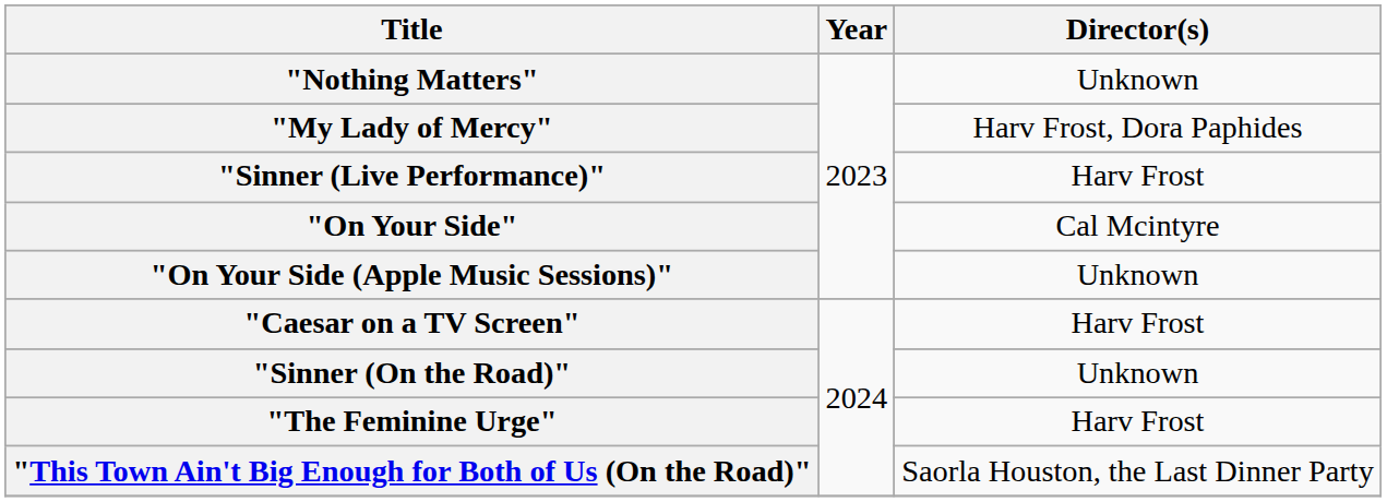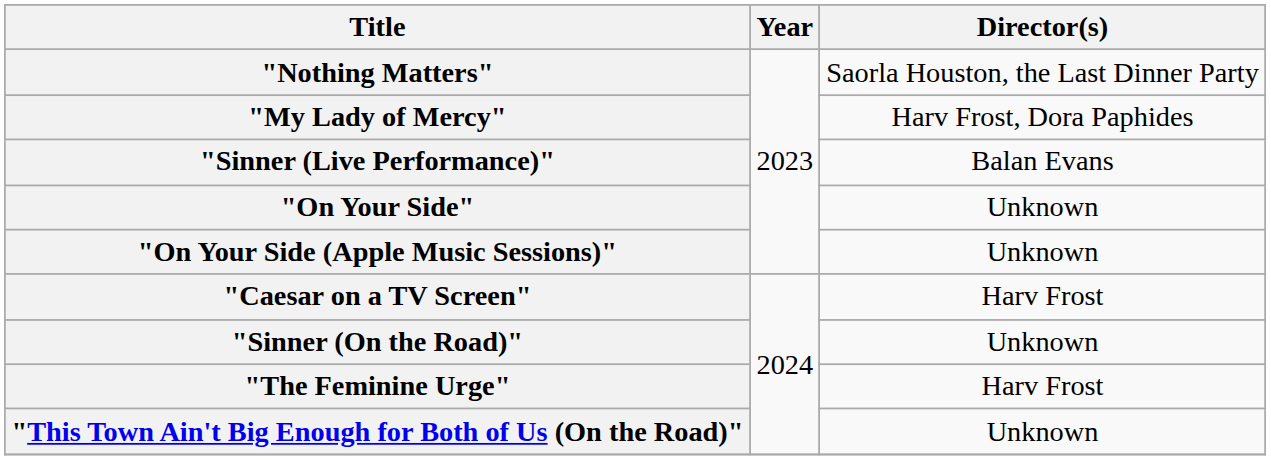"Nothing Matters" | Director(s): Unknown -> Saorla Houston, the Last Dinner Party
"Sinner (Live Performance)" | Director(s): Harv Frost -> Balan Evans
"On Your Side" | Director(s): Cal Mcintyre -> Unknown
"This Town Ain't Big Enough for Both of Us (On the Road)" | Director(s): Saorla Houston, the Last Dinner Party -> Unknown
